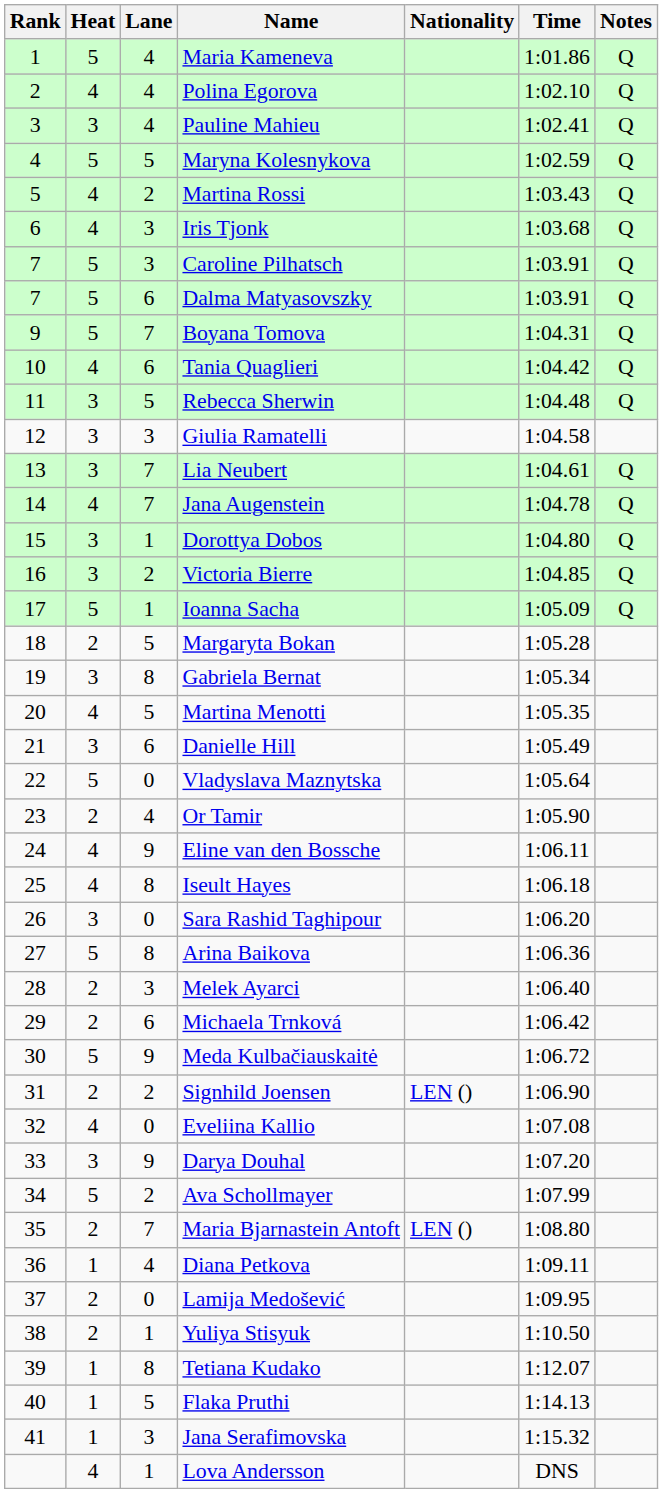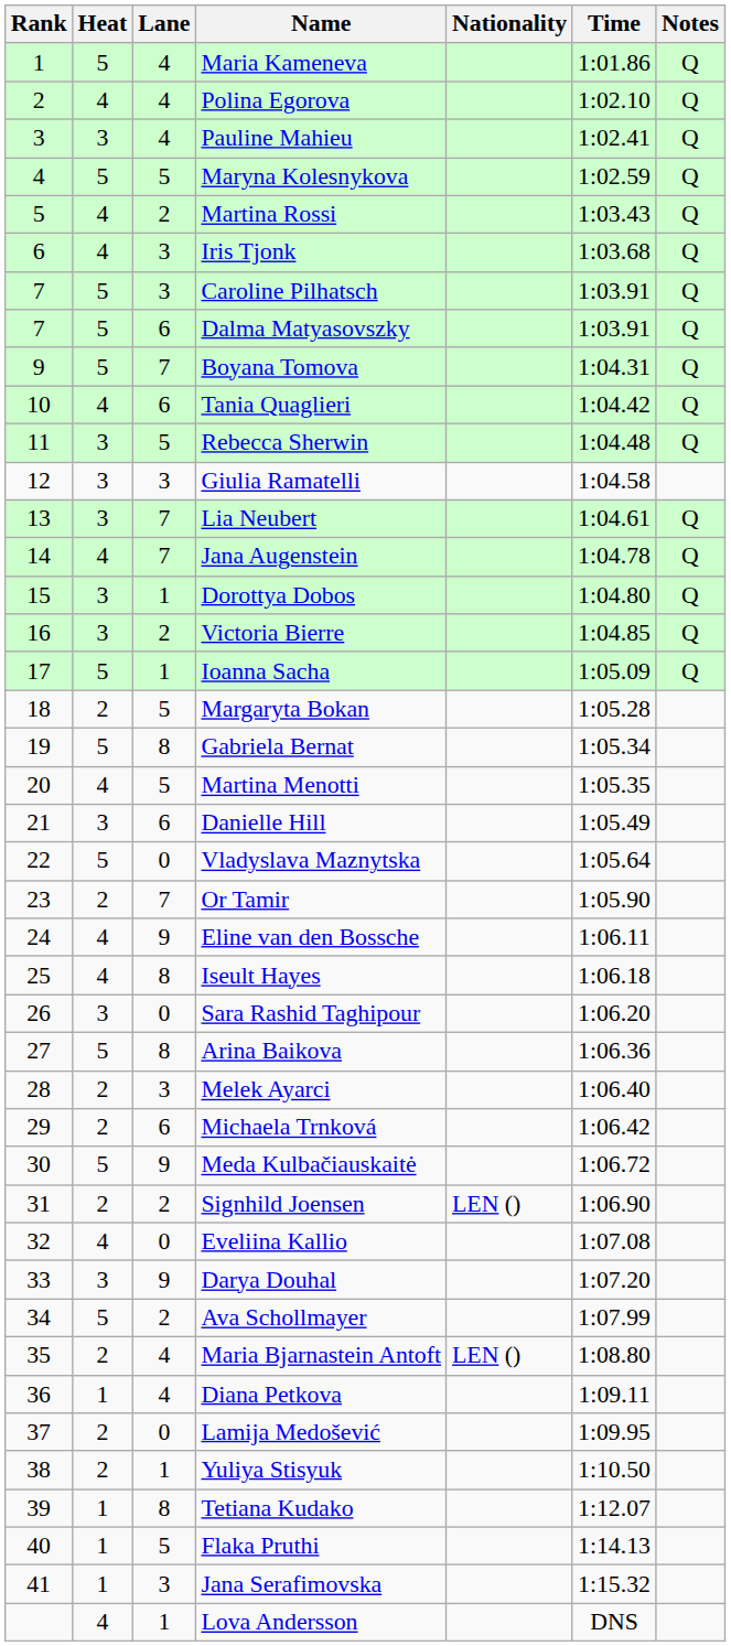Gabriela Bernat | Heat: 3 -> 5
Or Tamir | Lane: 4 -> 7
Maria Bjarnastein Antoft | Lane: 7 -> 4
